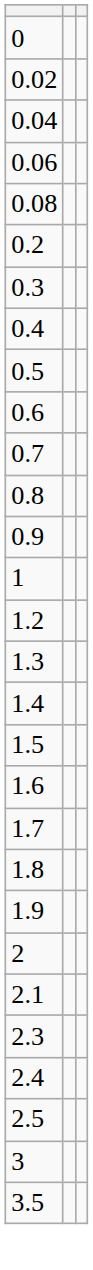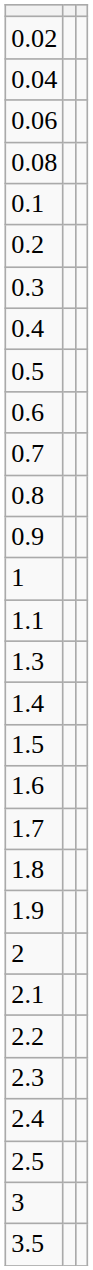- row: 0
+ row: 0.1
+ row: 1.1
- row: 1.2
+ row: 2.2
